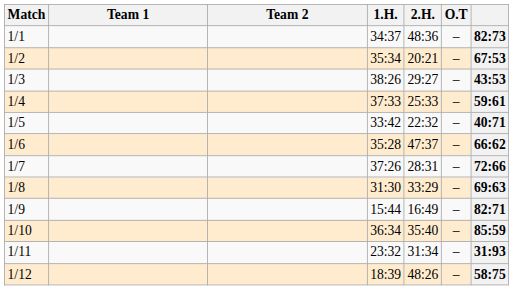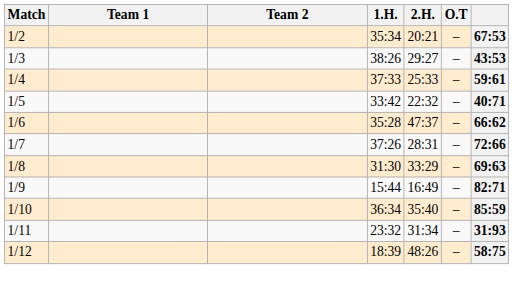- row: 1/1 | 34:37 | 48:36 | – | 82:73
